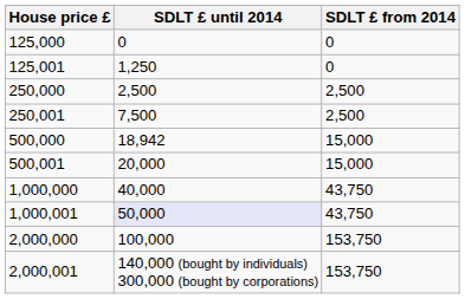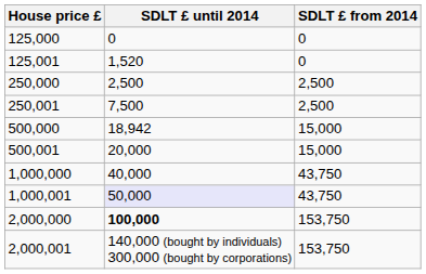125,001 | SDLT £ until 2014: 1,250 -> 1,520
2,000,000 | SDLT £ until 2014: normal -> bold
